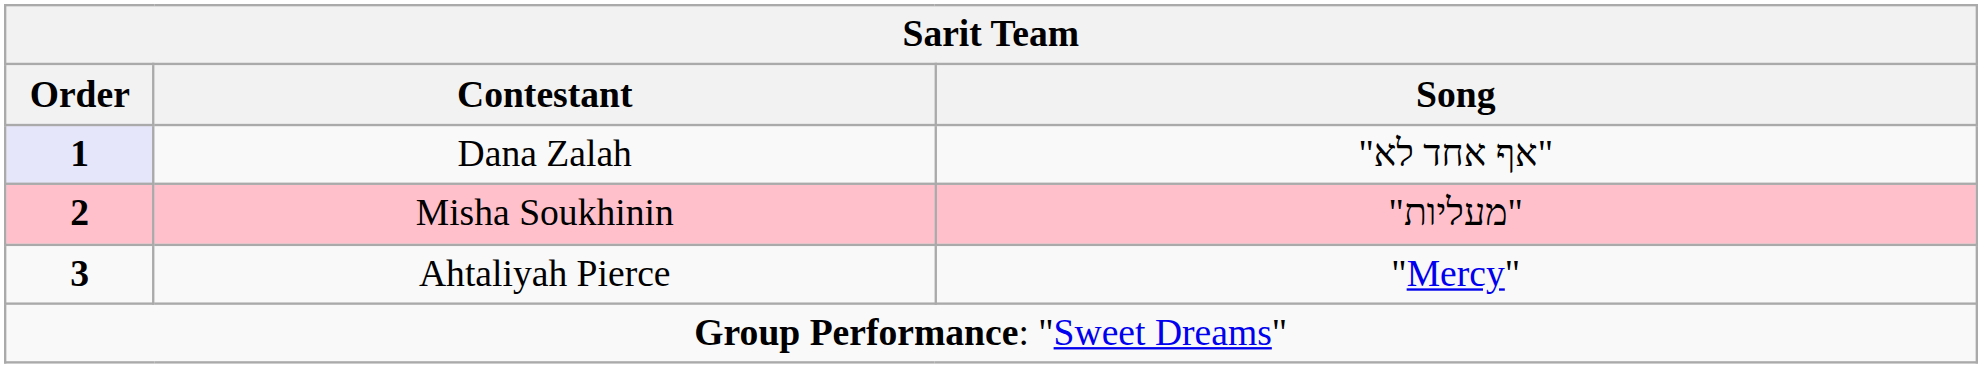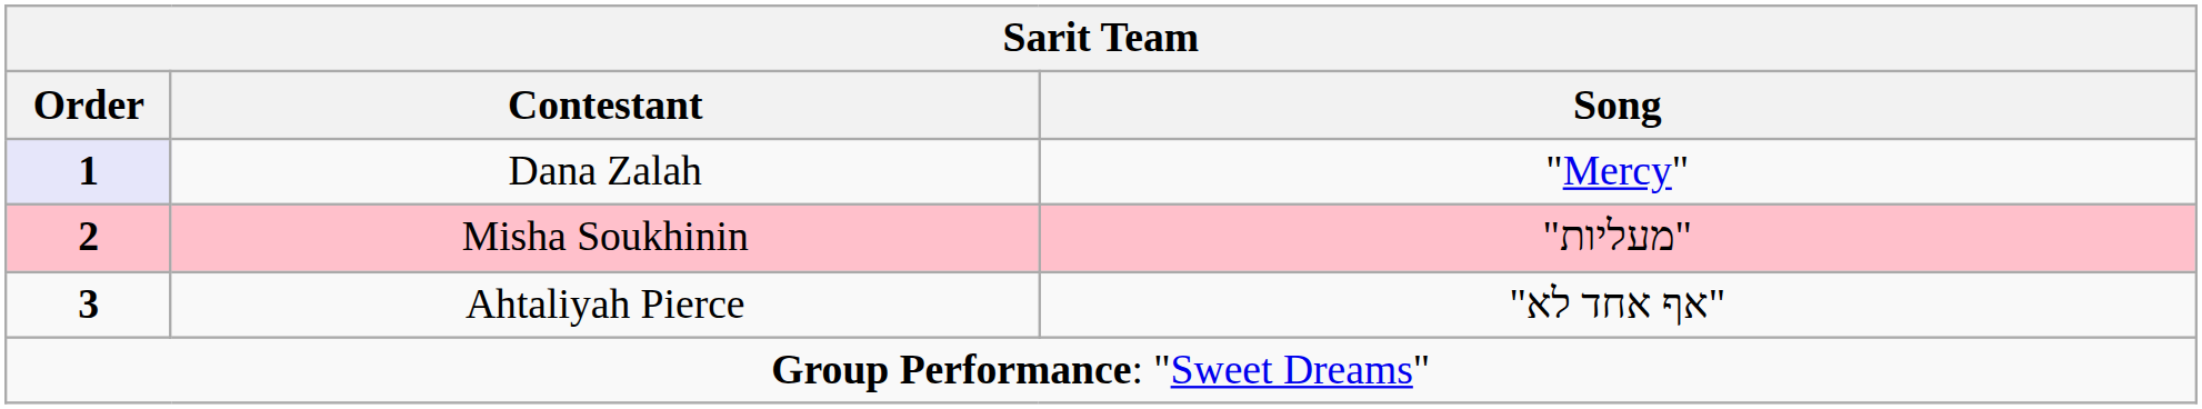Dana Zalah | Song: "אף אחד לא" -> "Mercy"
Ahtaliyah Pierce | Song: "Mercy" -> "אף אחד לא"
